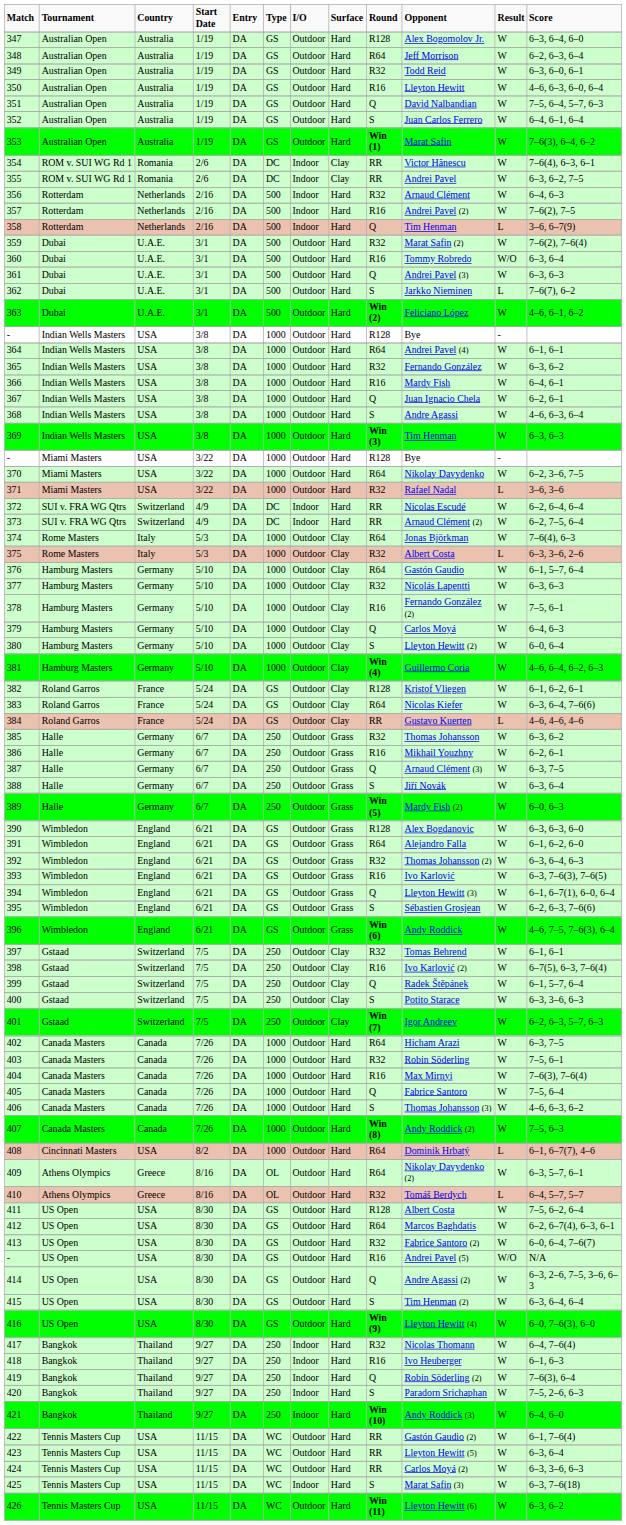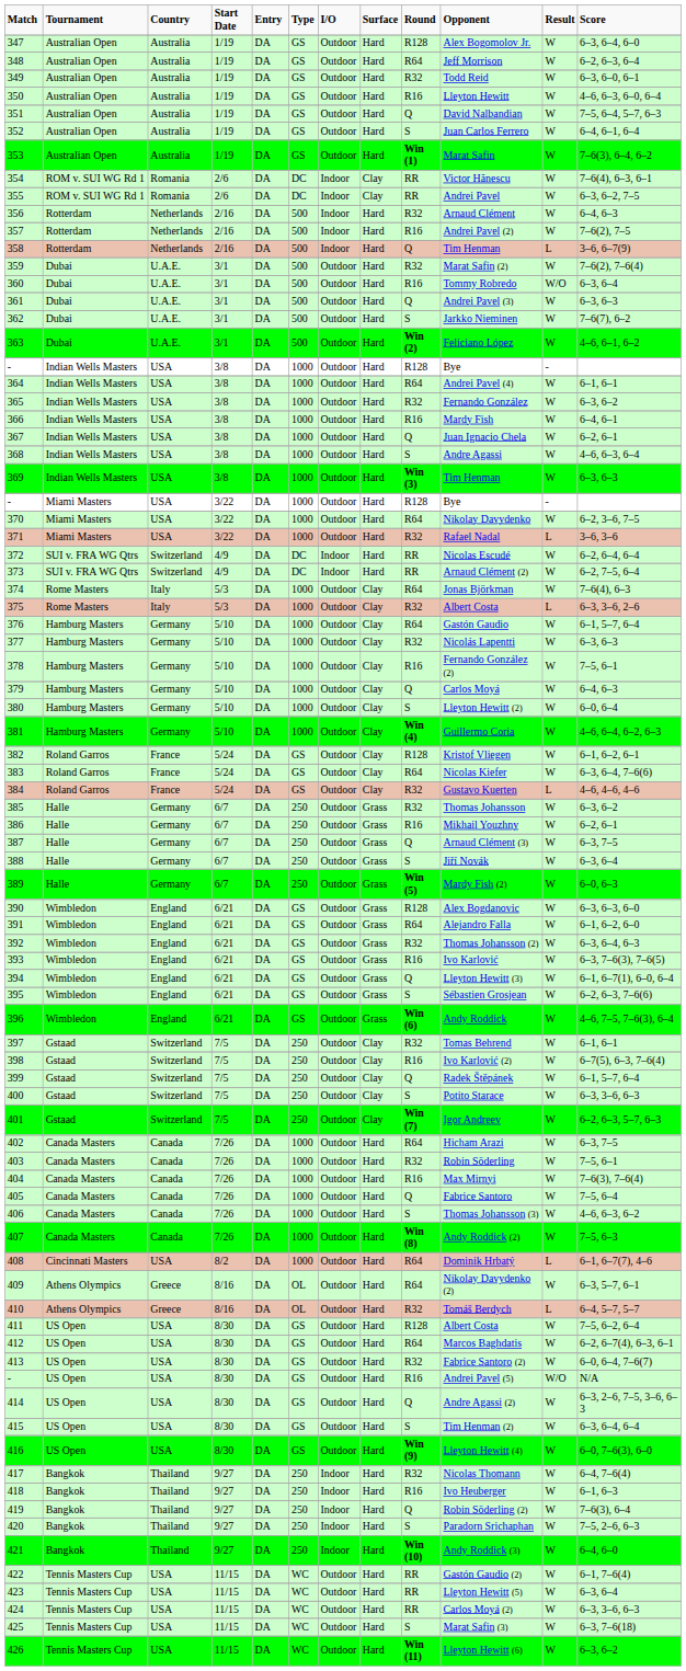362 | column 11: L -> W
384 | column 9: RR -> R32
425 | column 7: Indoor -> Outdoor
